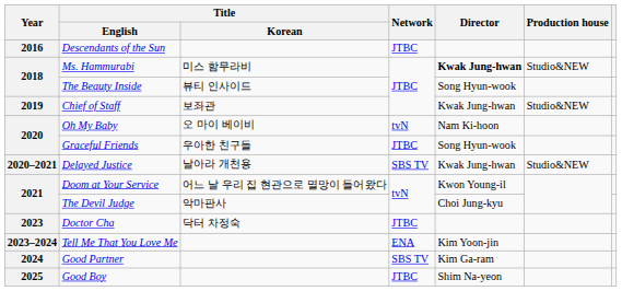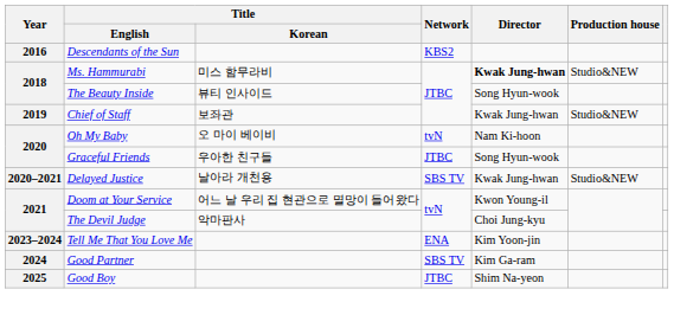Descendants of the Sun | Network: JTBC -> KBS2
- row: 2023 | Doctor Cha | 닥터 차정숙 | JTBC
